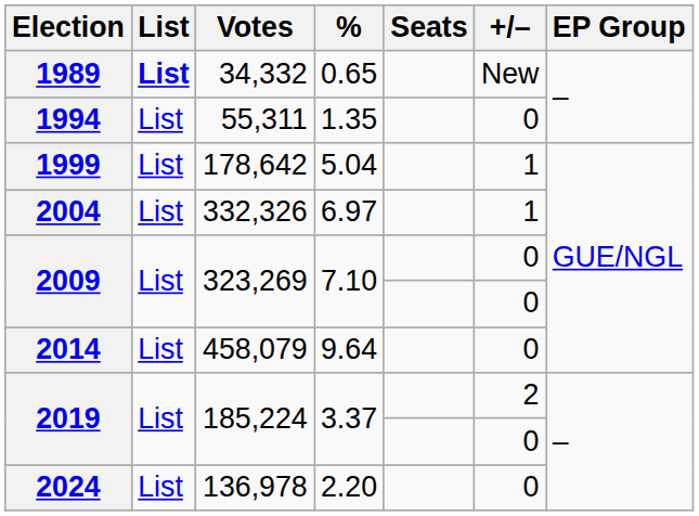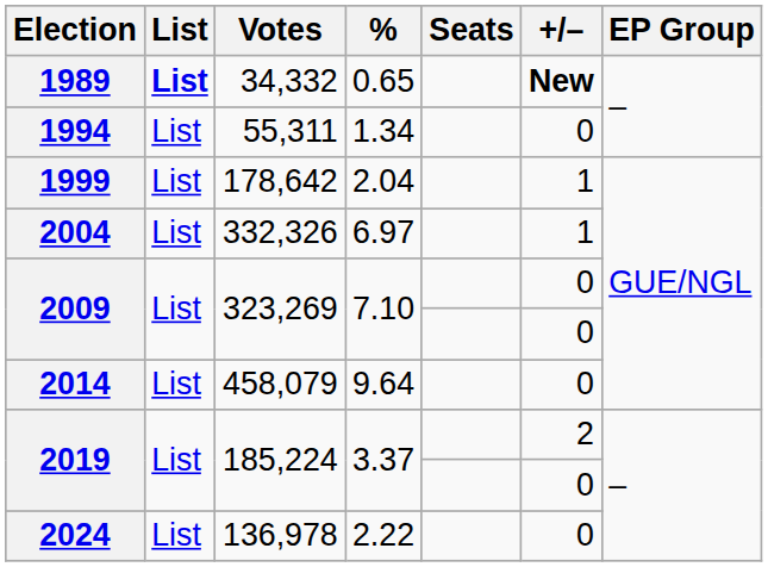1989 | +/–: normal -> bold
1994 | %: 1.35 -> 1.34
1999 | %: 5.04 -> 2.04
2024 | %: 2.20 -> 2.22
